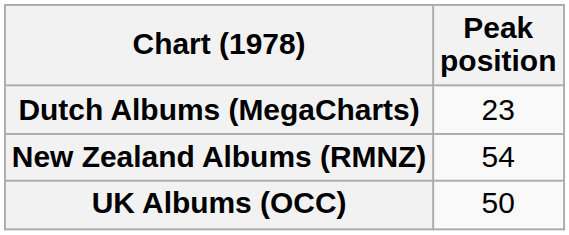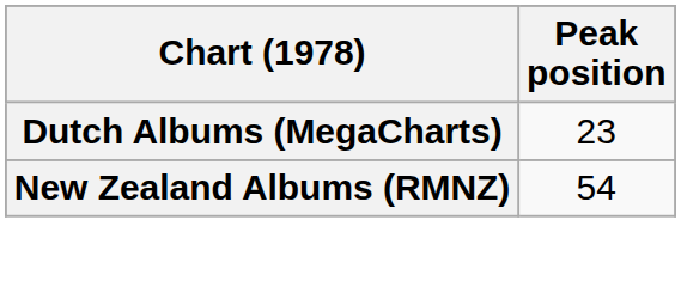- row: UK Albums (OCC) | 50
